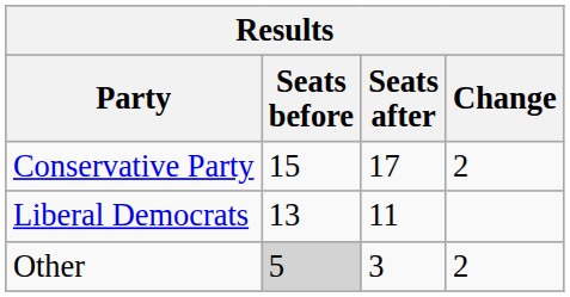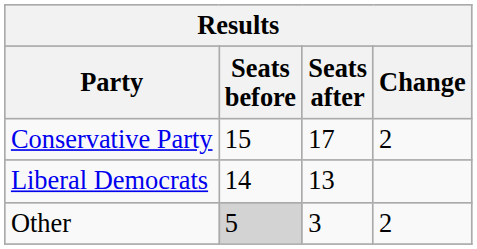Liberal Democrats | Seats before: 13 -> 14
Liberal Democrats | Seats after: 11 -> 13
